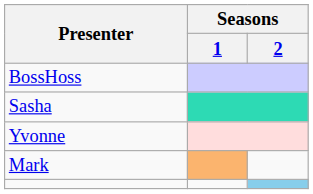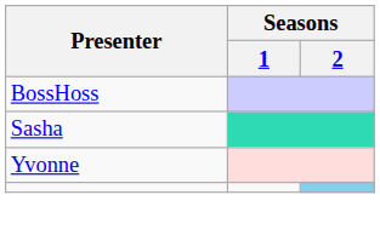- row: Mark
